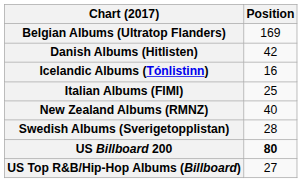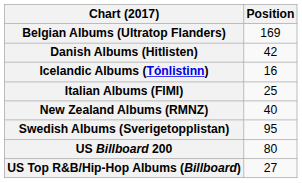Swedish Albums (Sverigetopplistan) | Position: 28 -> 95
US Billboard 200 | Position: bold -> normal
